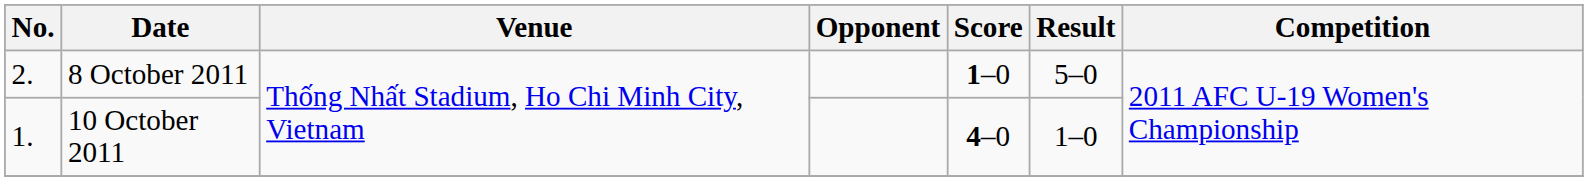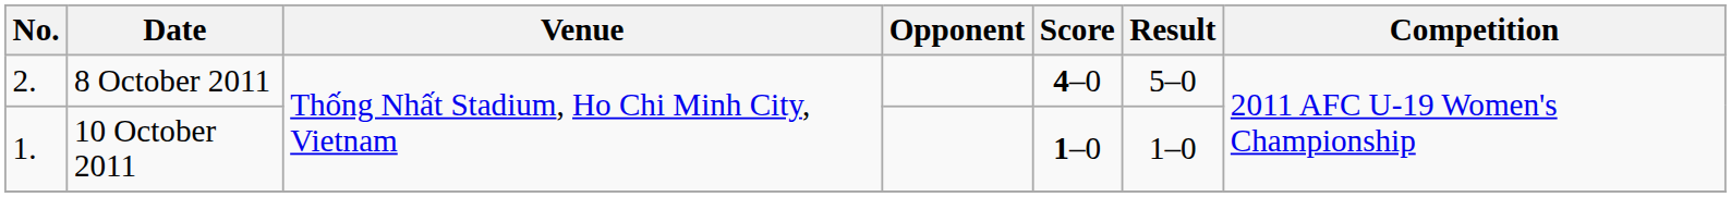8 October 2011 | Score: 1–0 -> 4–0
10 October 2011 | Score: 4–0 -> 1–0
